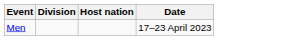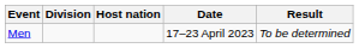+ column: Result | To be determined
